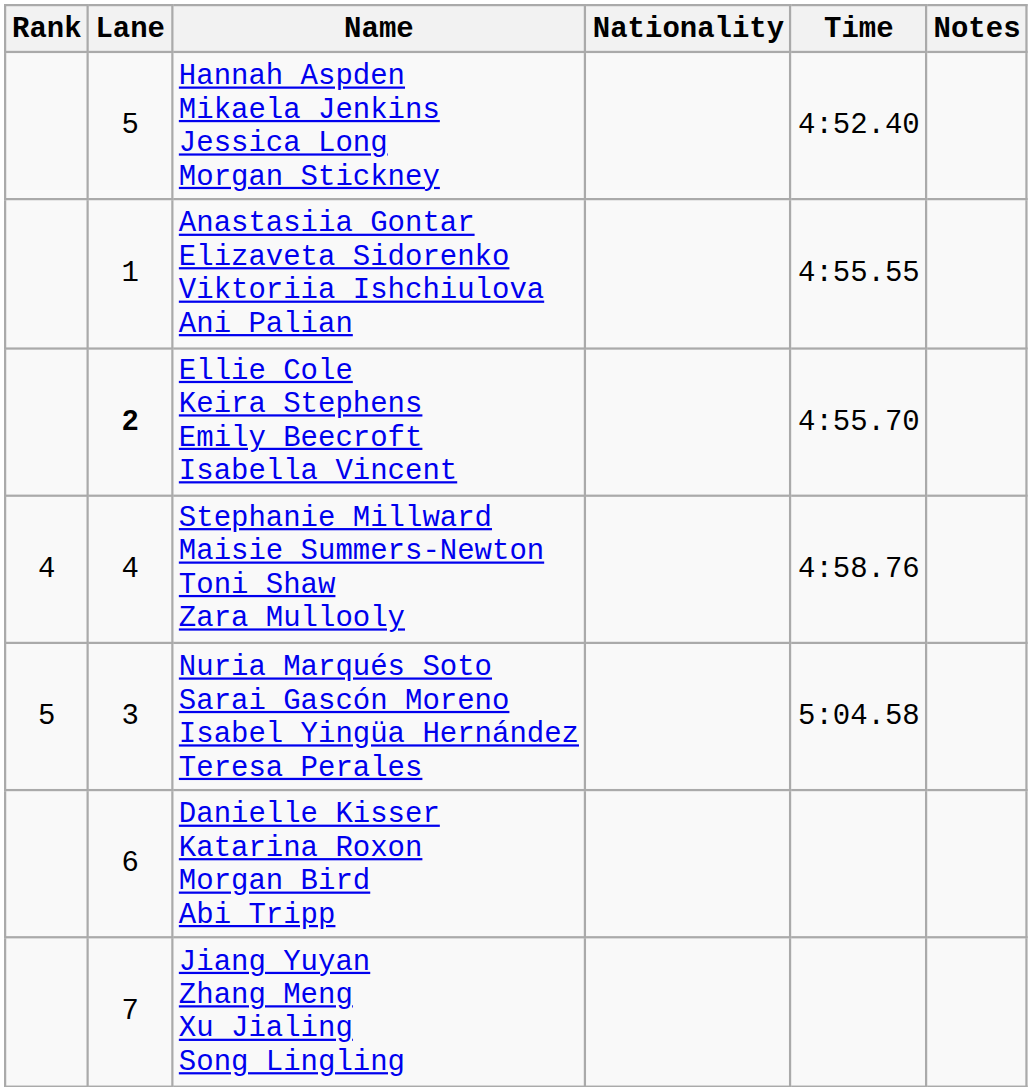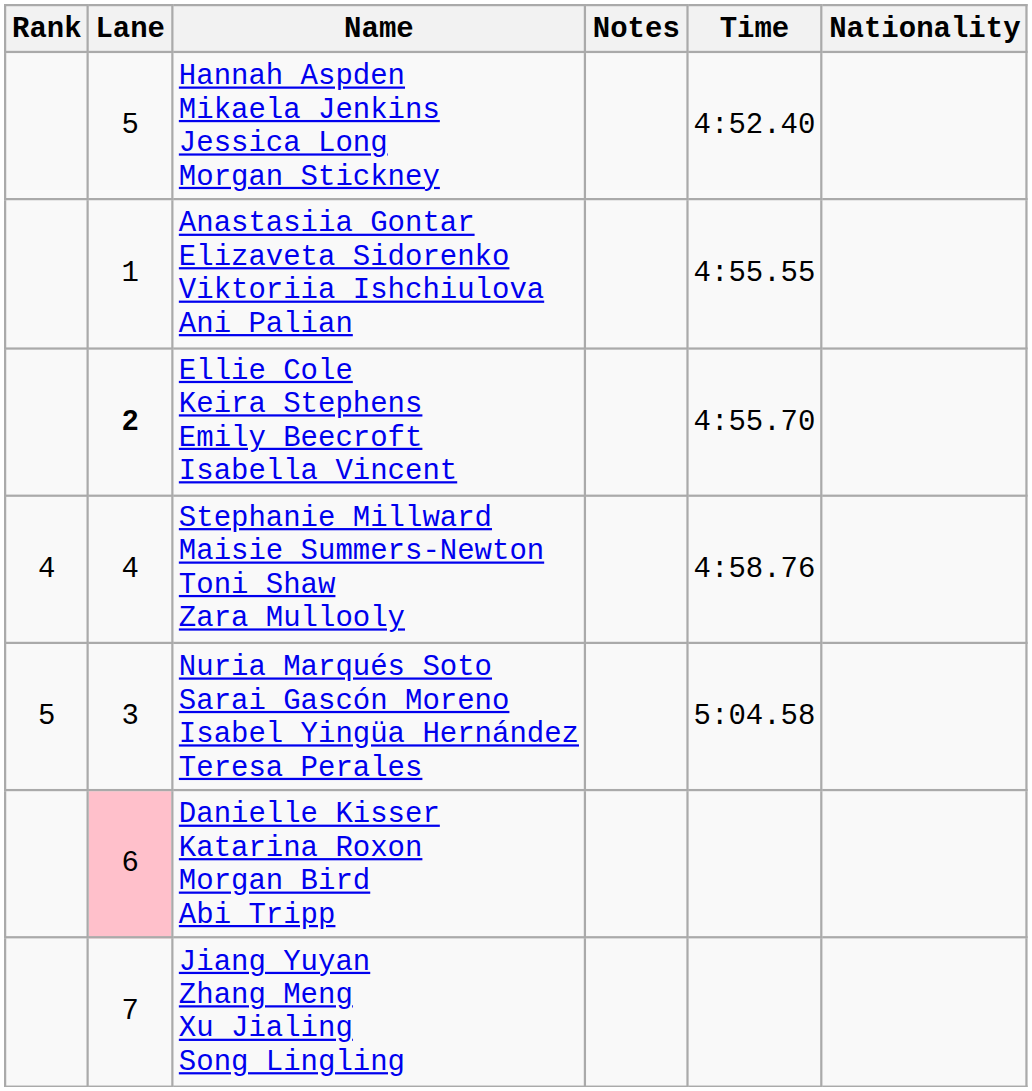columns swapped: Nationality <-> Notes
Danielle Kisser Katarina Roxon Morgan Bird Abi Tripp | Lane: no background -> pink background
